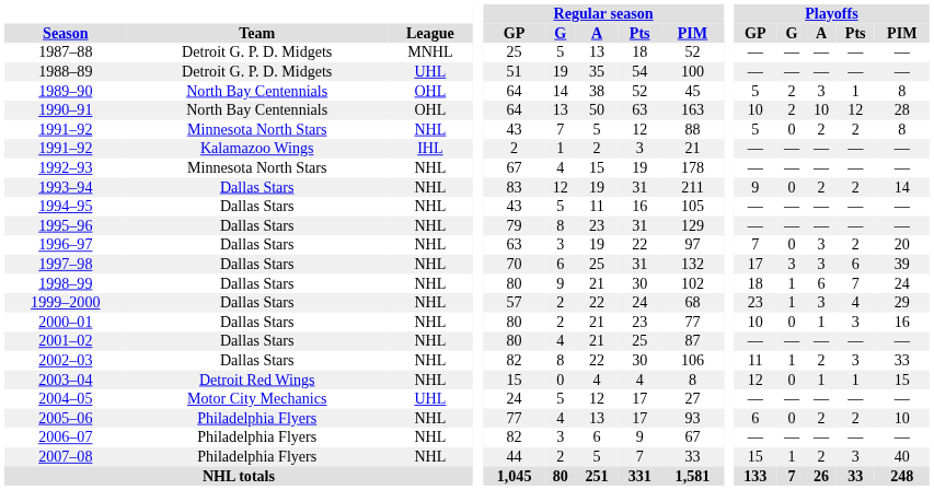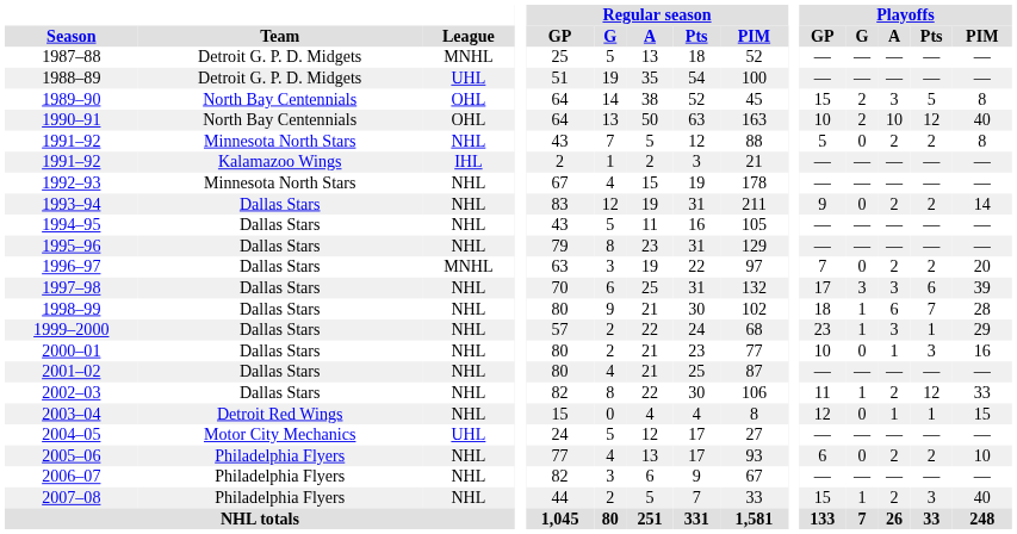1989–90 | Playoffs / GP: 5 -> 15
1989–90 | Playoffs / Pts: 1 -> 5
1990–91 | Playoffs / PIM: 28 -> 40
1996–97 | League: NHL -> MNHL
1996–97 | Playoffs / A: 3 -> 2
1998–99 | Playoffs / PIM: 24 -> 28
1999–2000 | Playoffs / Pts: 4 -> 1
2002–03 | Playoffs / Pts: 3 -> 12
